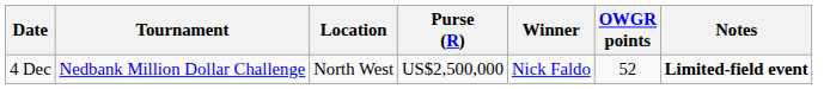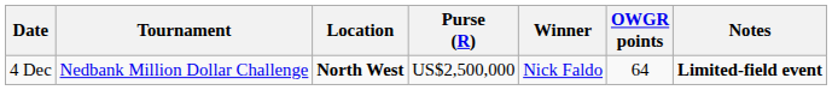4 Dec | Location: normal -> bold
4 Dec | OWGR points: 52 -> 64
